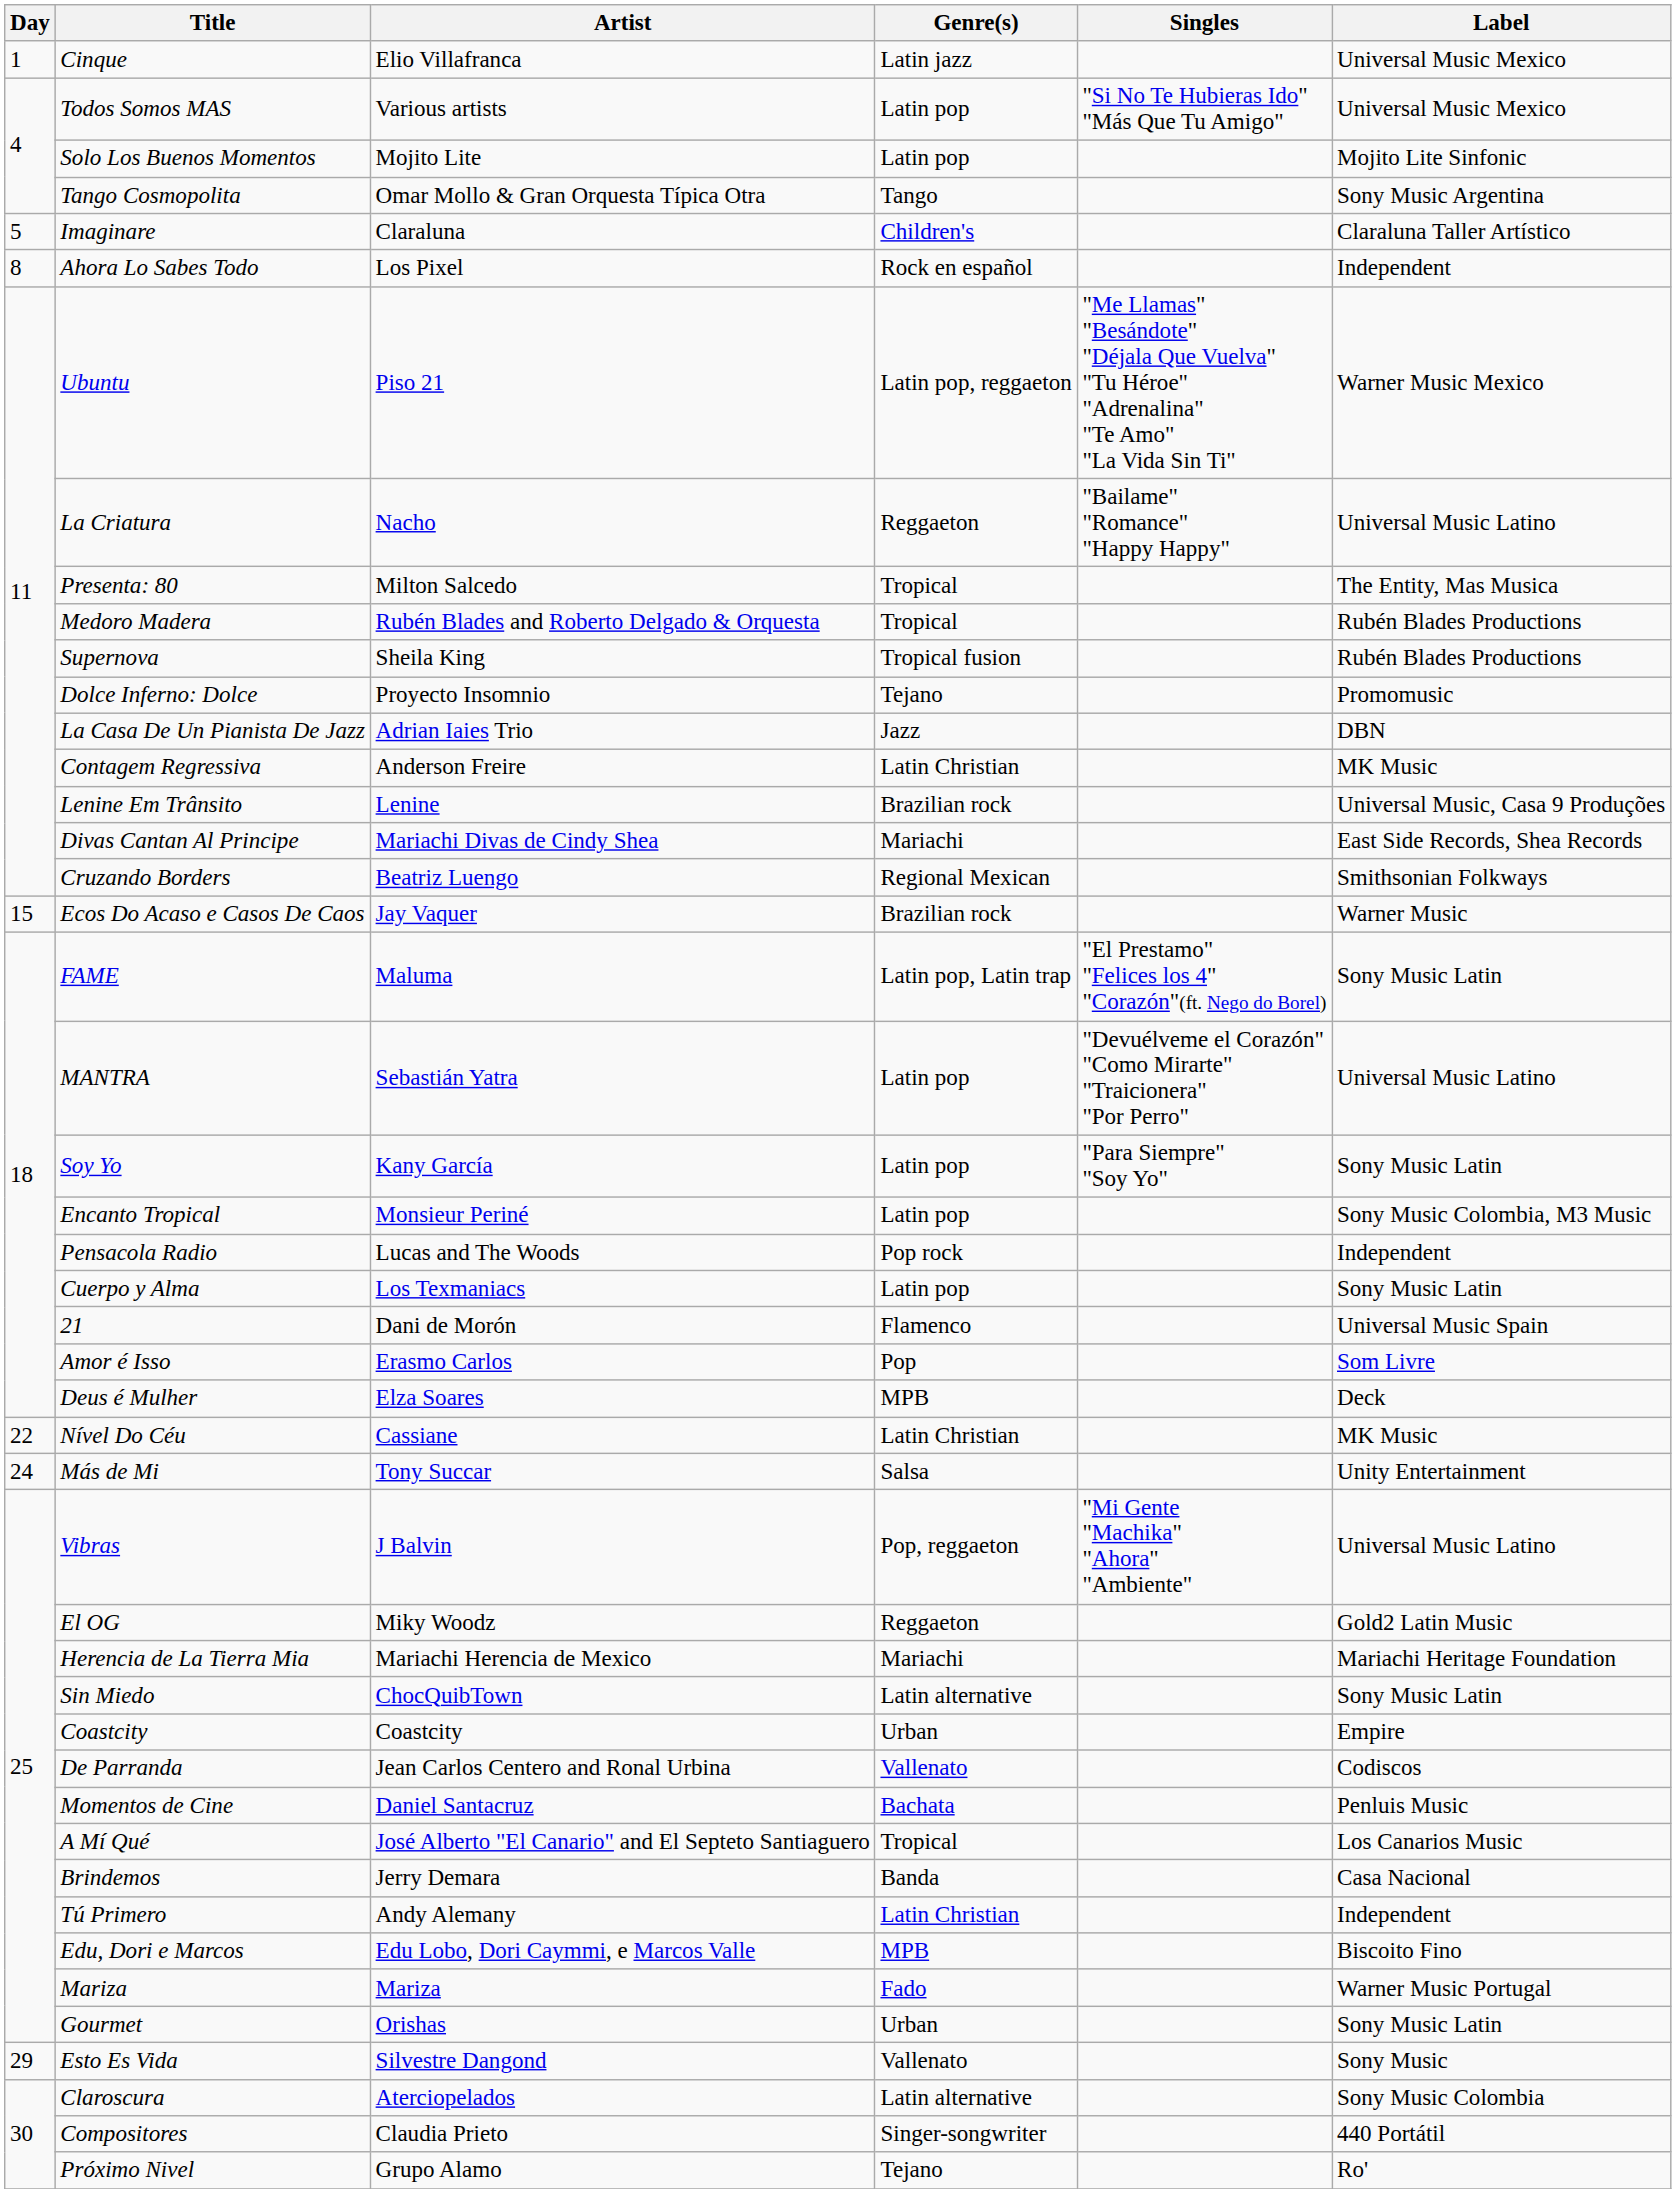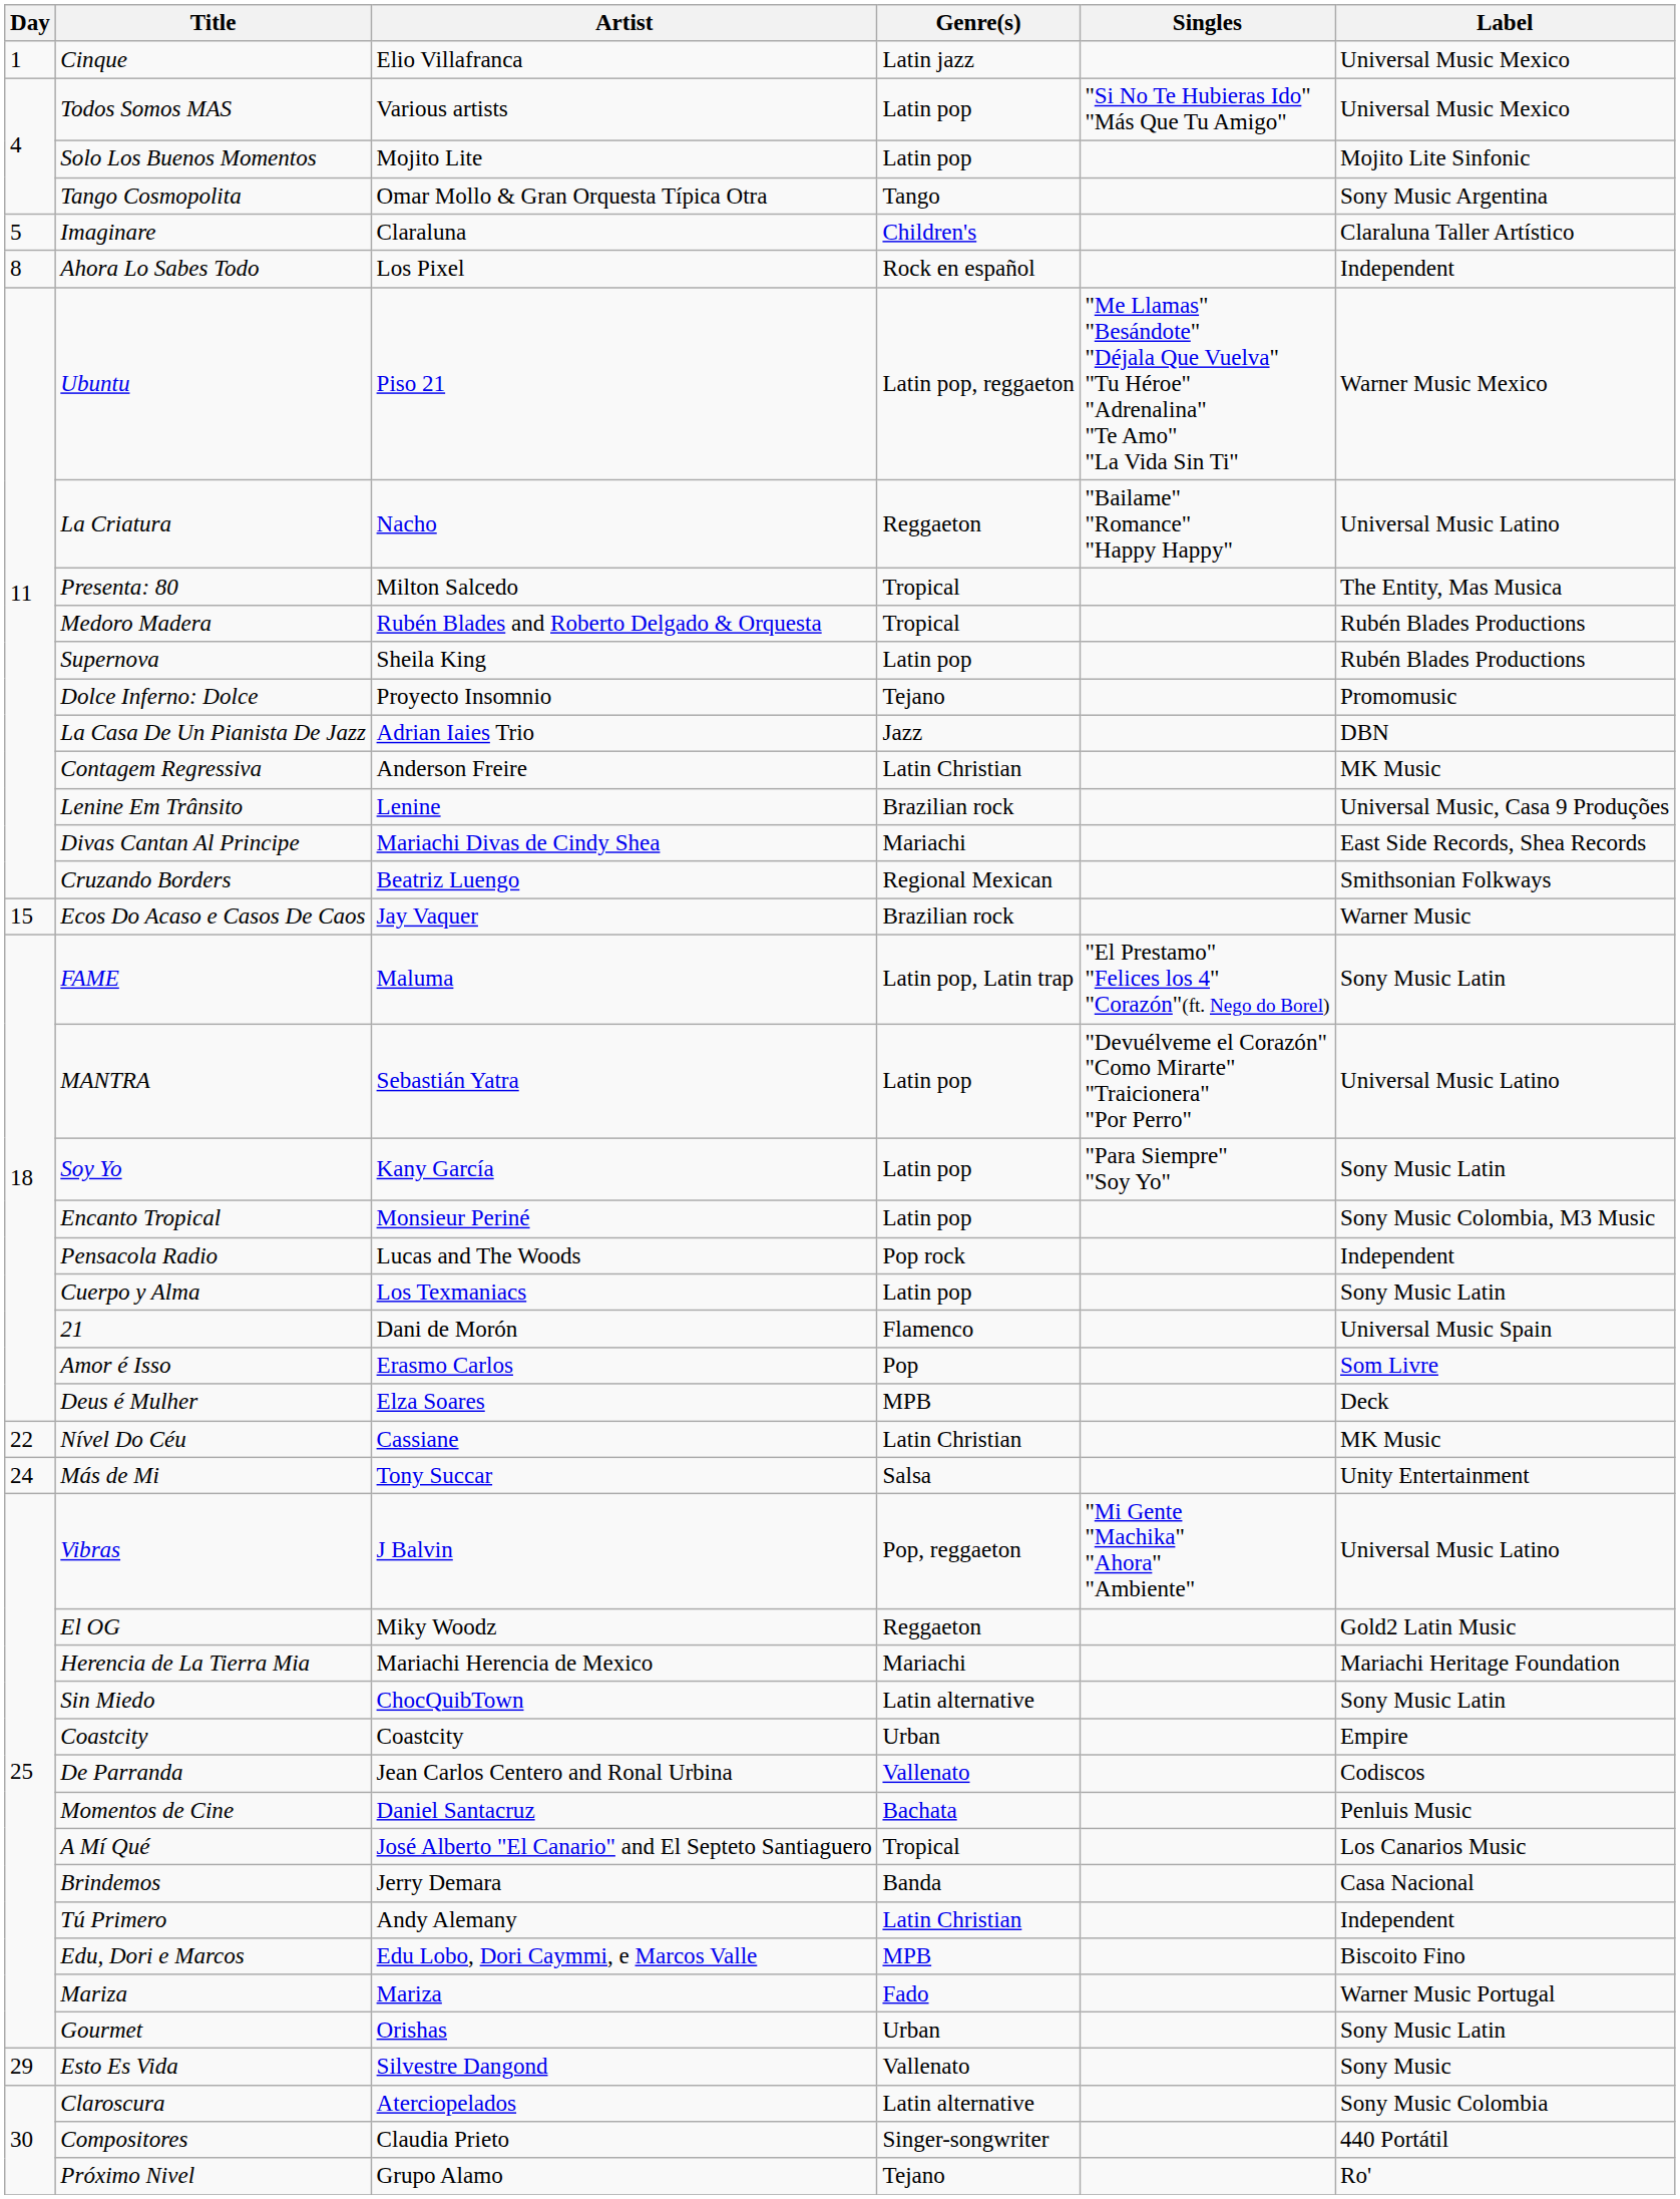Supernova | Genre(s): Tropical fusion -> Latin pop
